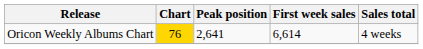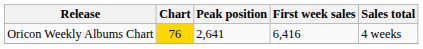Oricon Weekly Albums Chart | First week sales: 6,614 -> 6,416
